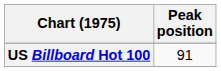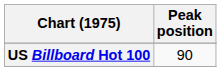US Billboard Hot 100 | Peak position: 91 -> 90
